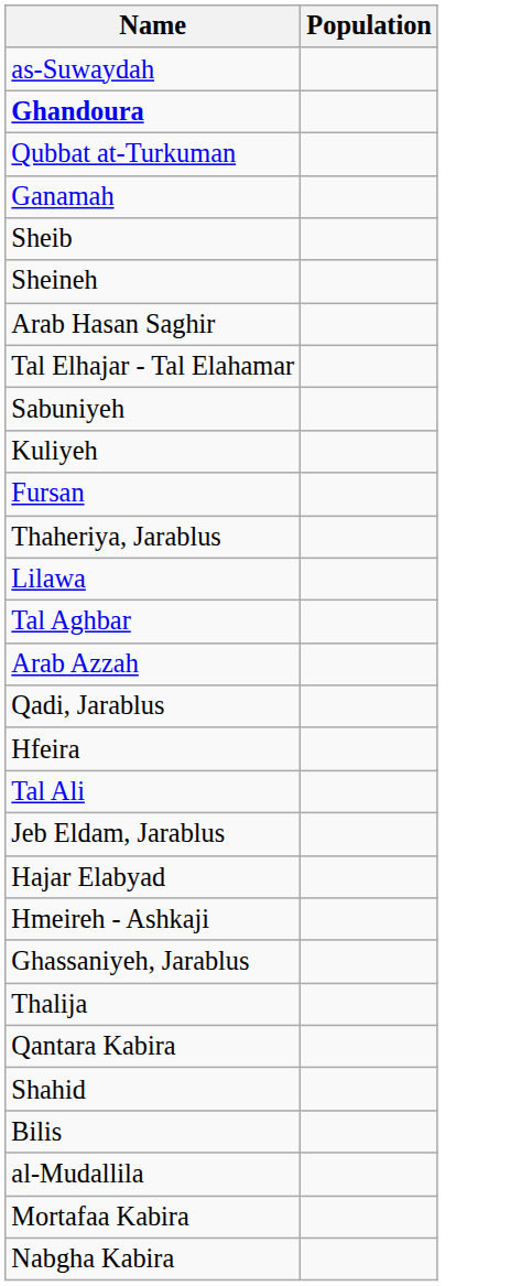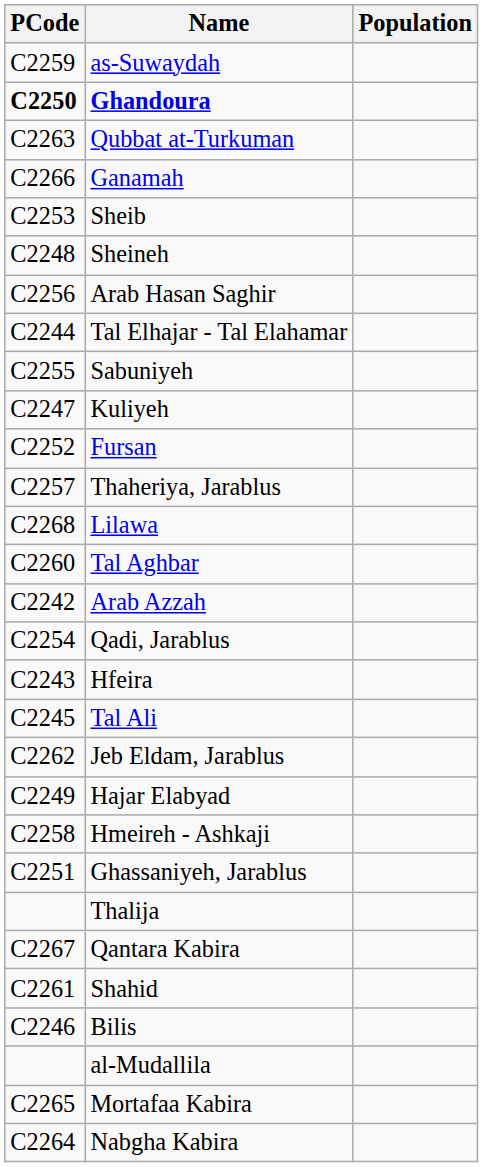+ column: PCode | C2259 | C2250 | C2263 | C2266 | C2253 | C2248 | C2256 | C2244 | C2255 | C2247 | C2252 | C2257 | C2268 | C2260 | C2242 | C2254 | C2243 | C2245 | C2262 | C2249 | C2258 | C2251 | C2267 | C2261 | C2246 | C2265 | C2264
